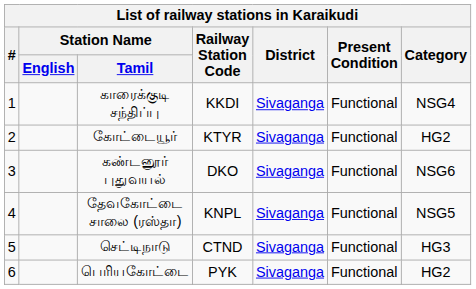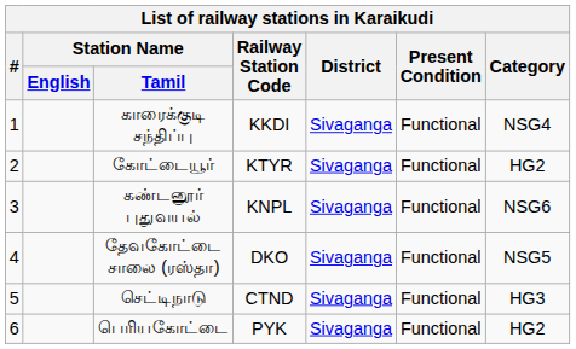கண்டனூர் புதுவயல் | Railway Station Code: DKO -> KNPL
தேவகோட்டை சாலை (ரஸ்தா) | Railway Station Code: KNPL -> DKO
